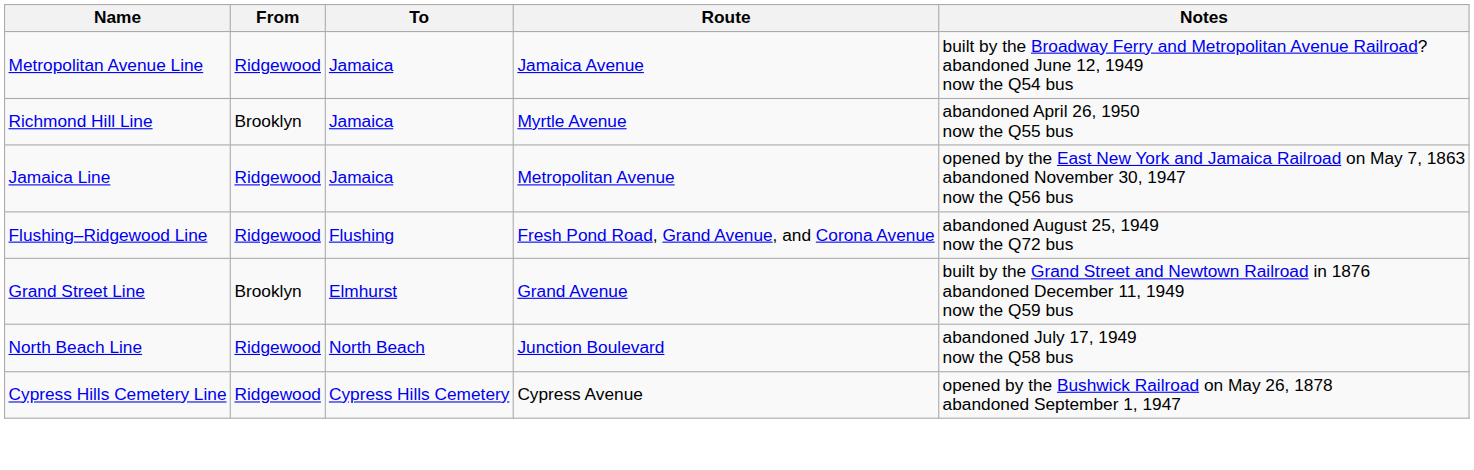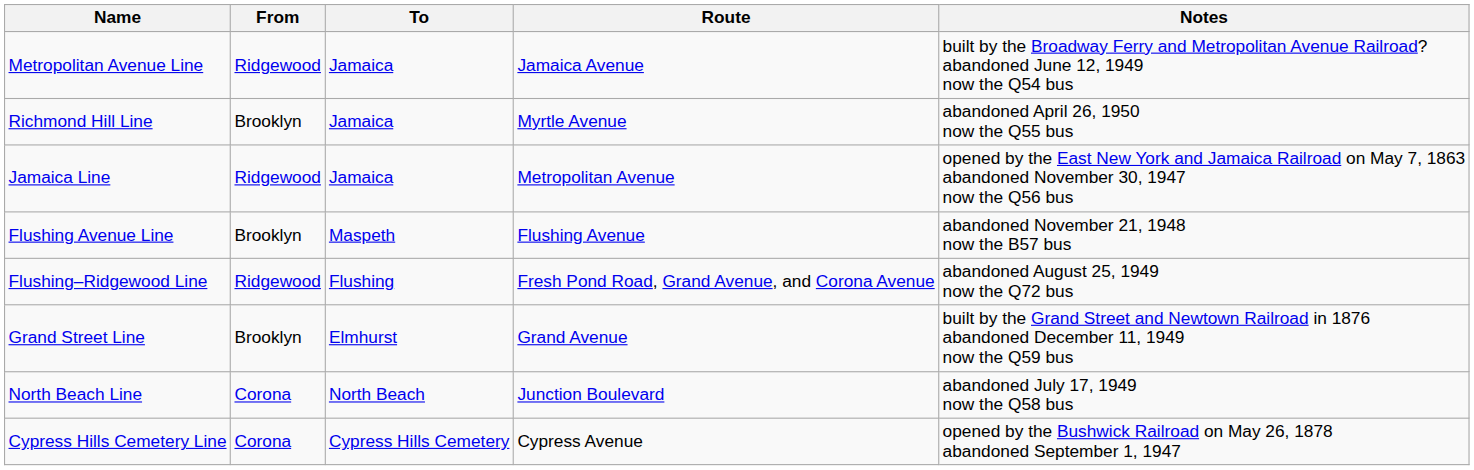+ row: Flushing Avenue Line | Brooklyn | Maspeth | Flushing Avenue | abandoned November 21, 1948 now the B57 bus
North Beach Line | From: Ridgewood -> Corona
Cypress Hills Cemetery Line | From: Ridgewood -> Corona
